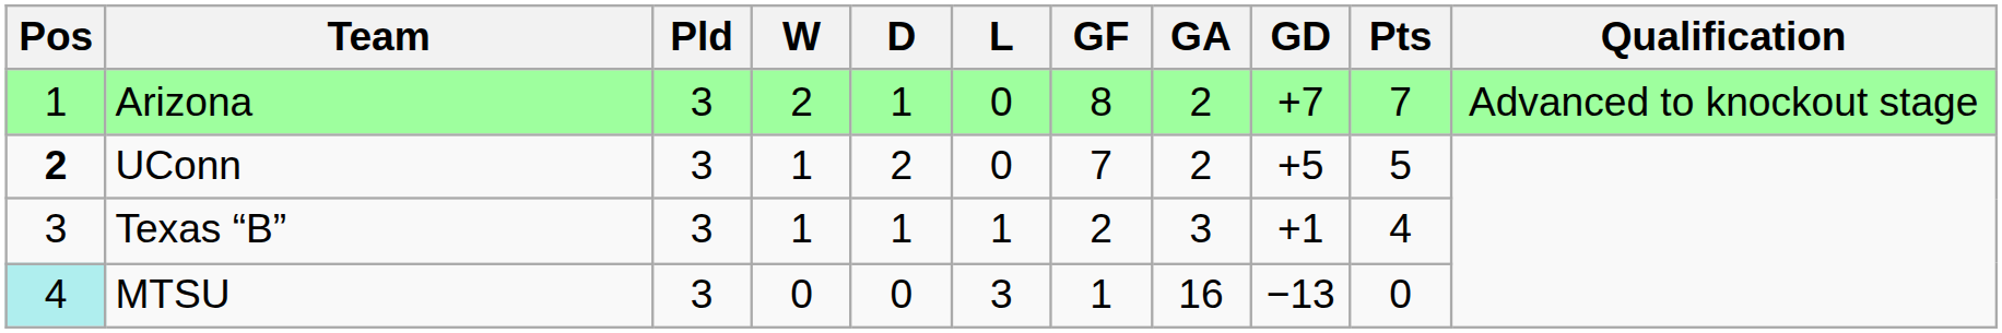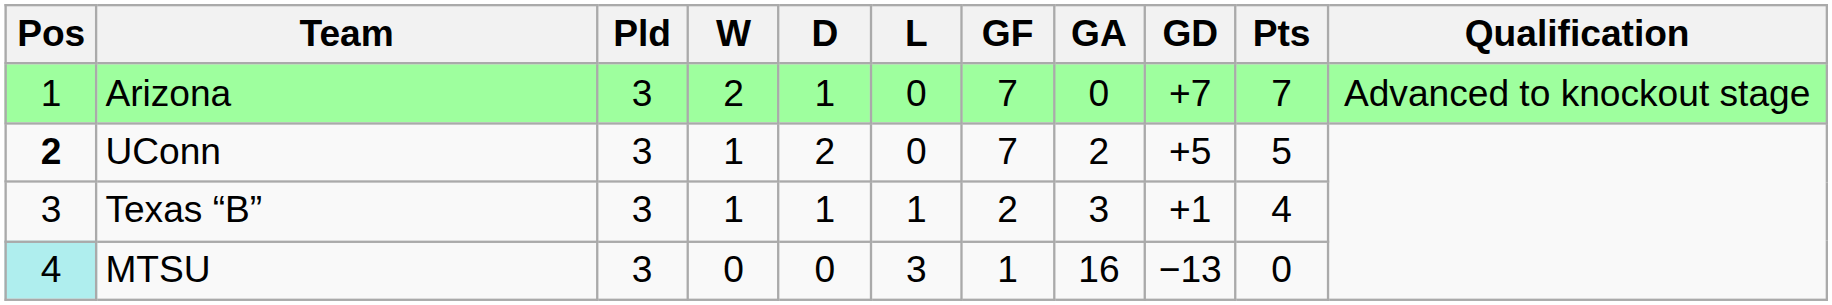Arizona | GF: 8 -> 7
Arizona | GA: 2 -> 0
